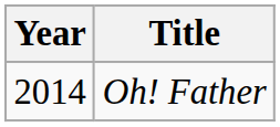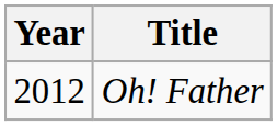Oh! Father | Year: 2014 -> 2012
